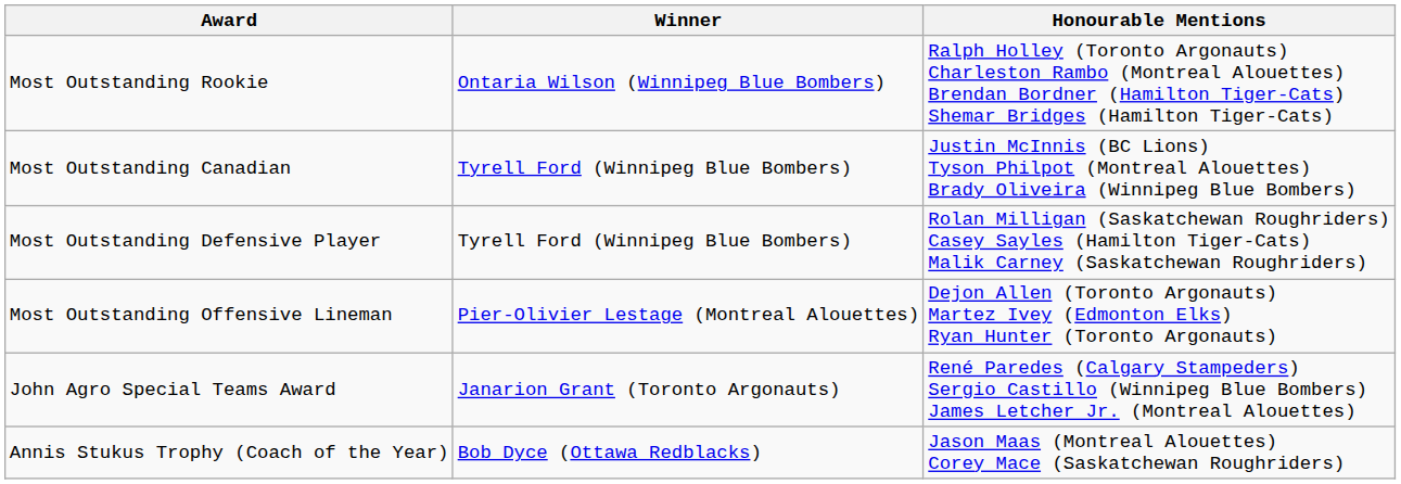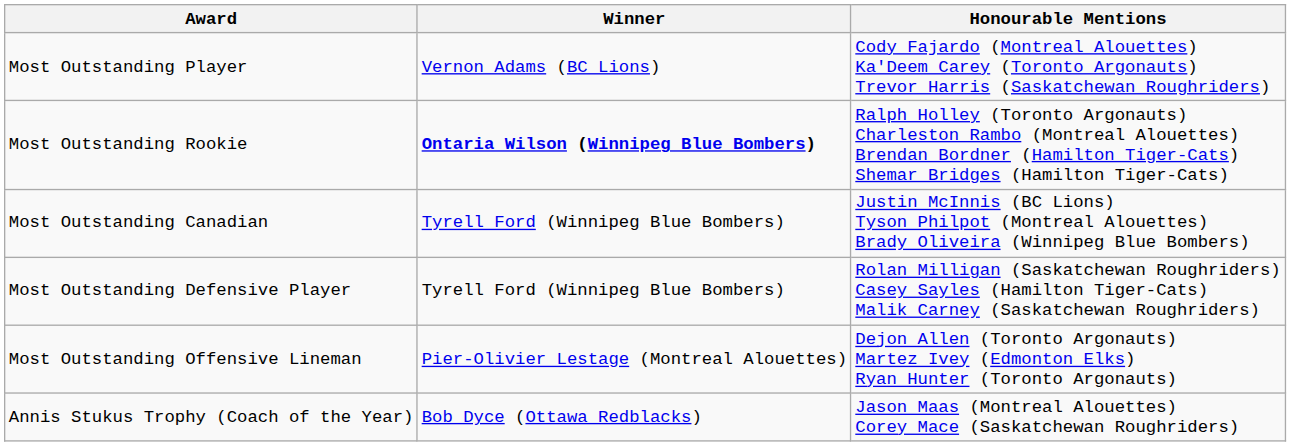+ row: Most Outstanding Player | Vernon Adams (BC Lions) | Cody Fajardo (Montreal Alouettes) Ka'Deem Carey (Toronto Argonauts) Trevor Harris (Saskatchewan Roughriders)
Most Outstanding Rookie | Winner: normal -> bold
- row: John Agro Special Teams Award | Janarion Grant (Toronto Argonauts) | René Paredes (Calgary Stampeders) Sergio Castillo (Winnipeg Blue Bombers) James Letcher Jr. (Montreal Alouettes)
